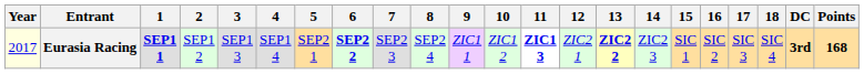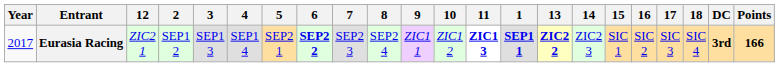columns swapped: 1 <-> 12
Eurasia Racing | Year: lightyellow background -> no background
Eurasia Racing | Points: 168 -> 166
